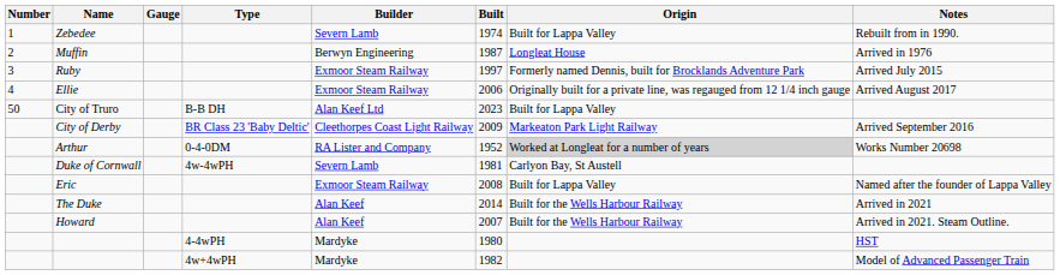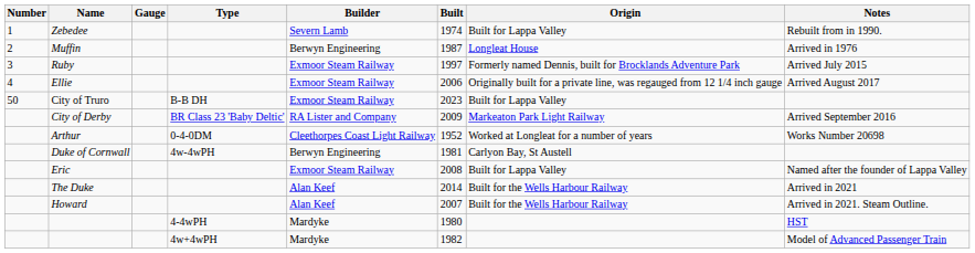City of Truro | Builder: Alan Keef Ltd -> Exmoor Steam Railway
City of Derby | Builder: Cleethorpes Coast Light Railway -> RA Lister and Company
Arthur | Builder: RA Lister and Company -> Cleethorpes Coast Light Railway
Arthur | Origin: lightgrey background -> no background
Duke of Cornwall | Builder: Severn Lamb -> Berwyn Engineering
